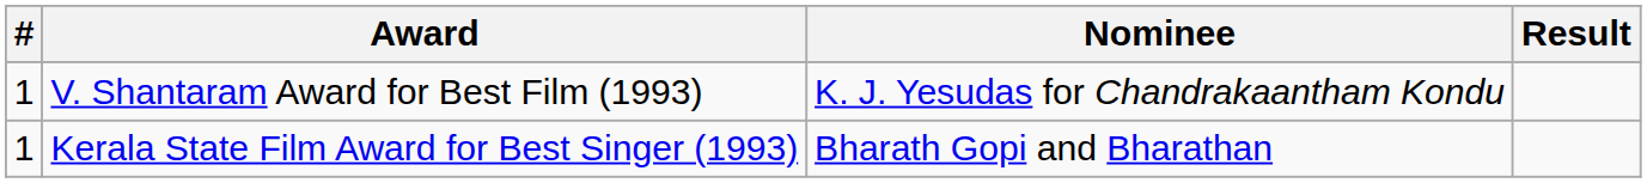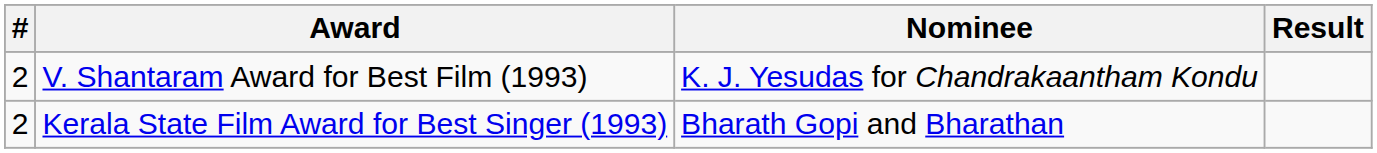V. Shantaram Award for Best Film (1993) | #: 1 -> 2
Kerala State Film Award for Best Singer (1993) | #: 1 -> 2
